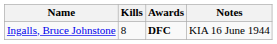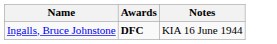- column: Kills | 8
